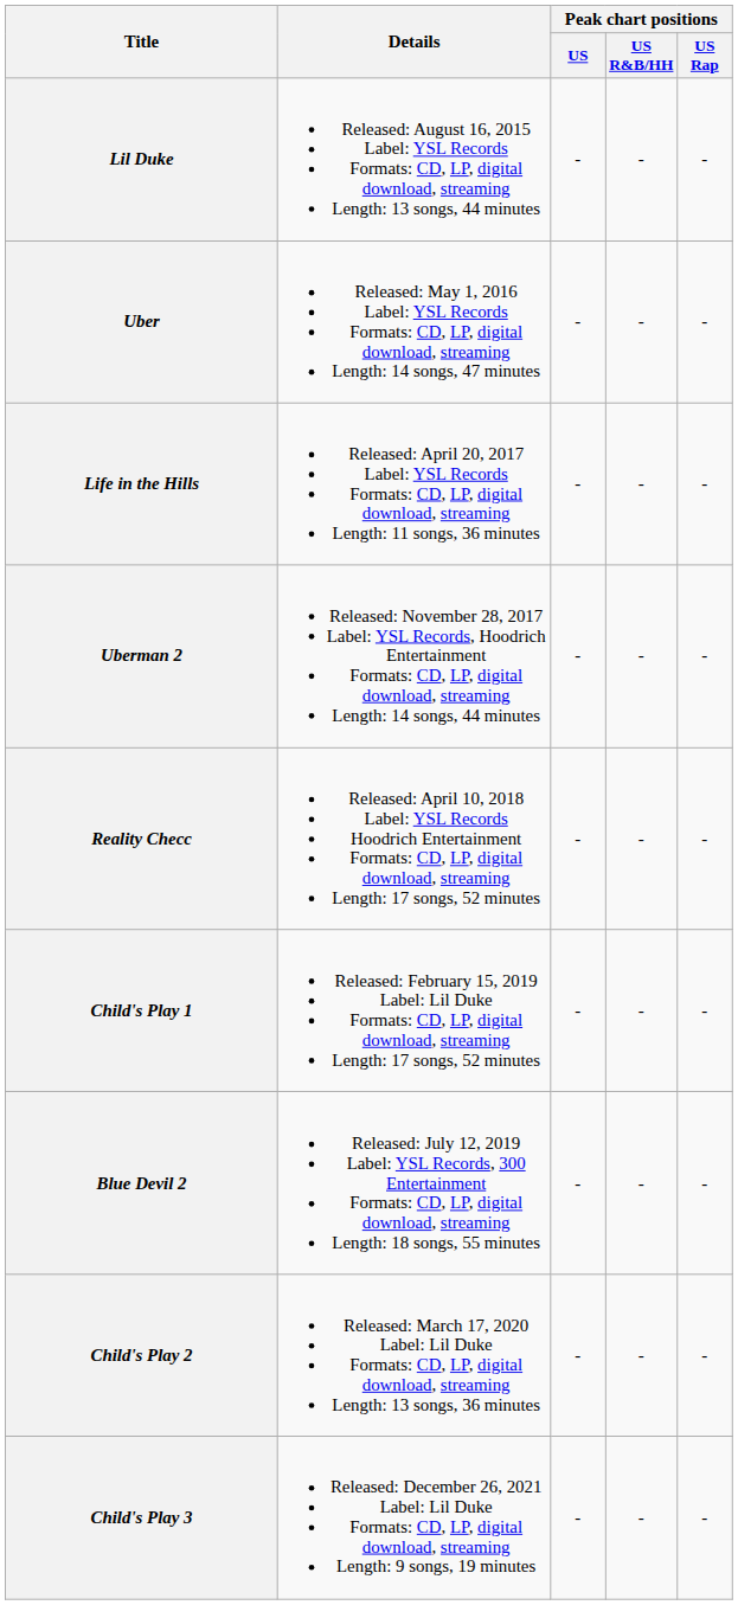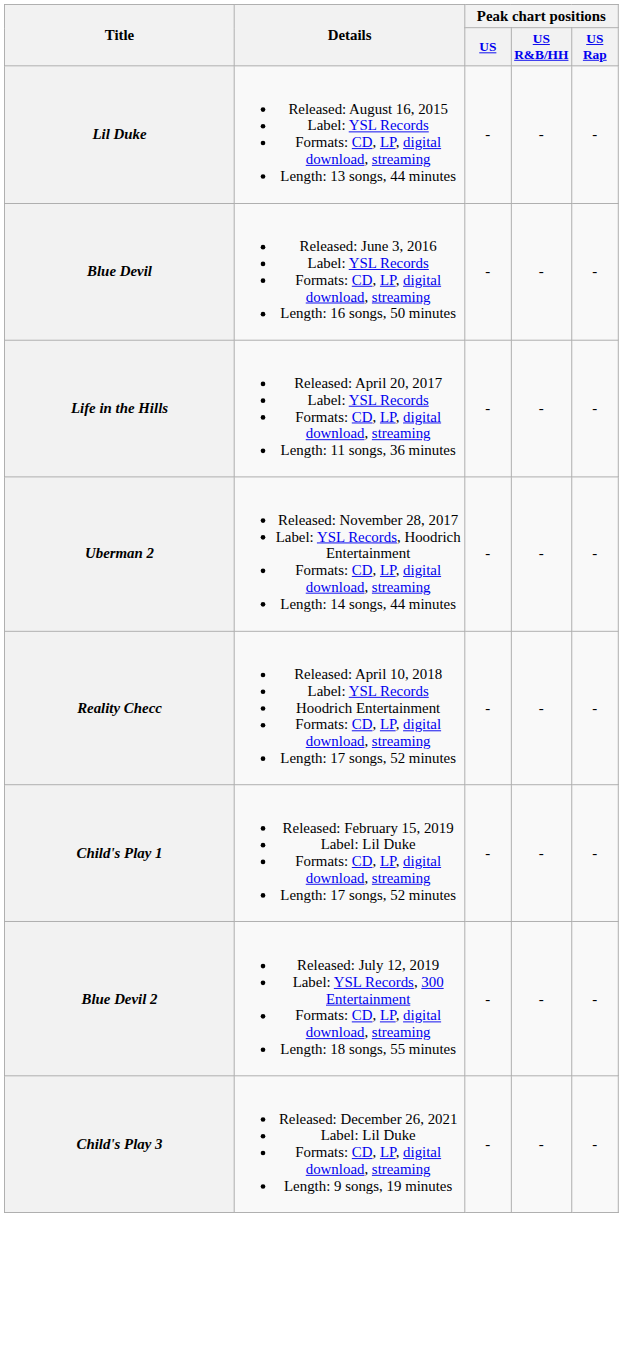- row: Uber | Released: May 1, 2016 Label: YSL Records Formats: CD, LP, digital download, streaming Length: 14 songs, 47 minutes | - | - | -
+ row: Blue Devil | Released: June 3, 2016 Label: YSL Records Formats: CD, LP, digital download, streaming Length: 16 songs, 50 minutes | - | - | -
- row: Child's Play 2 | Released: March 17, 2020 Label: Lil Duke Formats: CD, LP, digital download, streaming Length: 13 songs, 36 minutes | - | - | -
